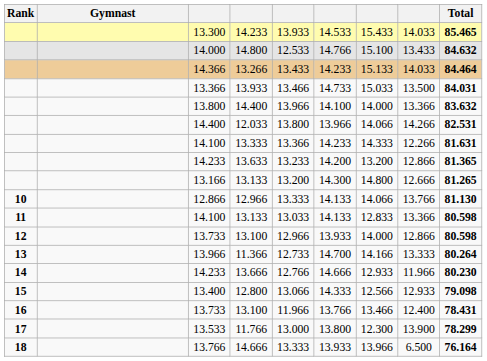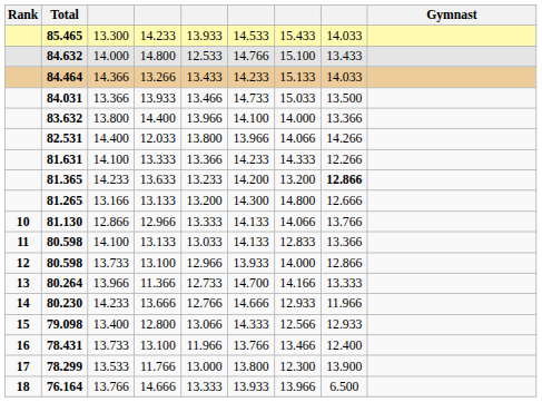columns swapped: Gymnast <-> Total
13.633 | column 8: normal -> bold
